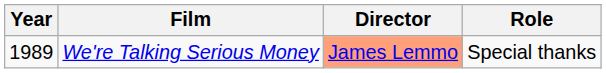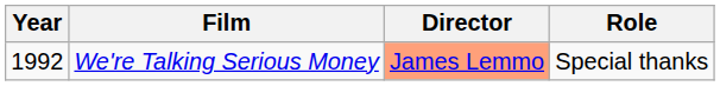We're Talking Serious Money | Year: 1989 -> 1992
